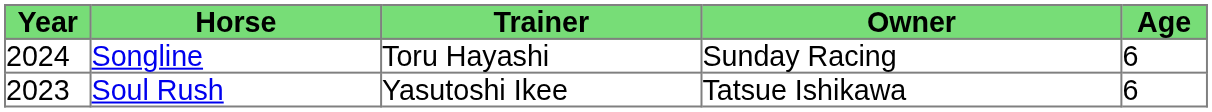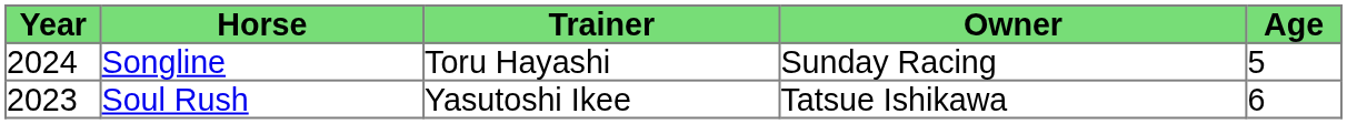Songline | Age: 6 -> 5
